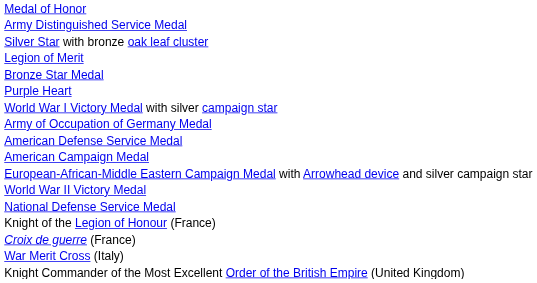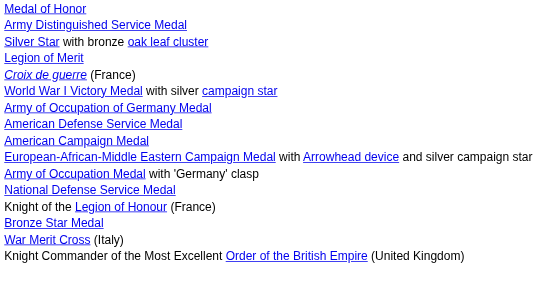rows swapped: Bronze Star Medal <-> Croix de guerre (France)
- row: Purple Heart
- row: World War II Victory Medal
+ row: Army of Occupation Medal with 'Germany' clasp
